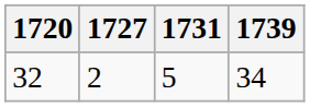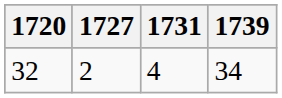32 | 1731: 5 -> 4
